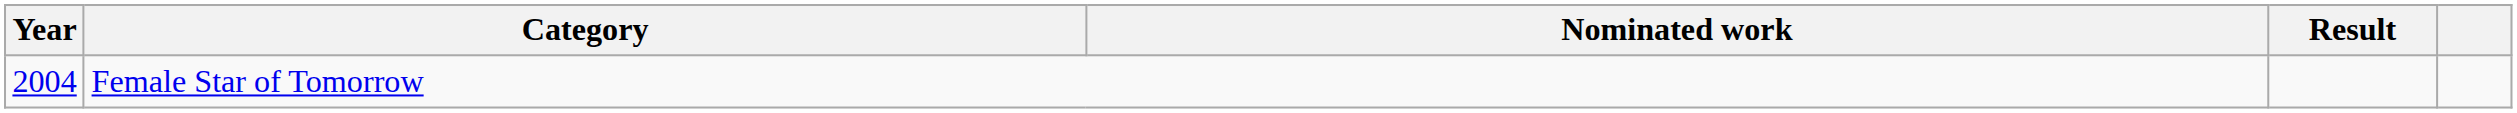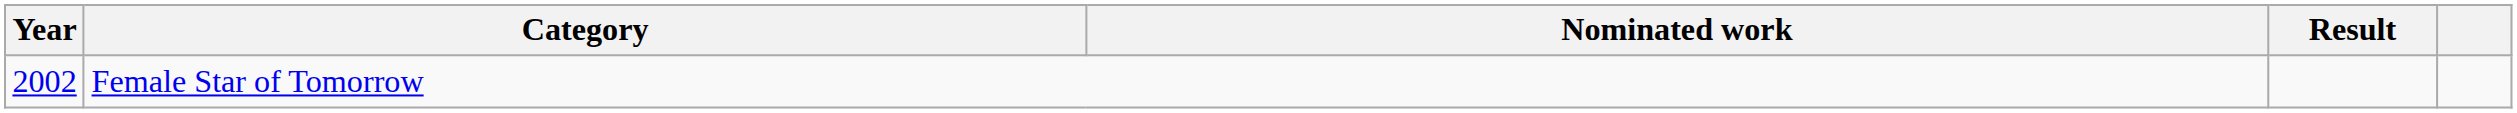Female Star of Tomorrow | Year: 2004 -> 2002
